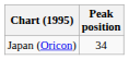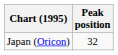Japan (Oricon) | Peak position: 34 -> 32
